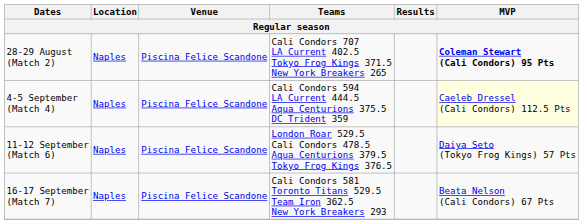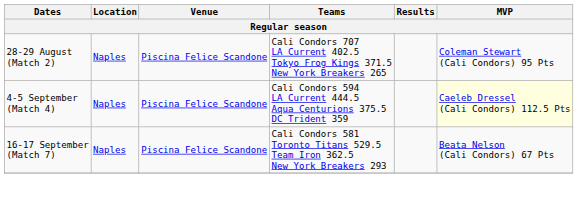28-29 August (Match 2) | MVP: bold -> normal
- row: 11-12 September (Match 6) | Naples | Piscina Felice Scandone | London Roar 529.5 Cali Condors 478.5 Aqua Centurions 379.5 Tokyo Frog Kings 376.5 | Daiya Seto (Tokyo Frog Kings) 57 Pts
